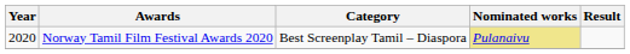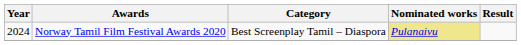Norway Tamil Film Festival Awards 2020 | Year: 2020 -> 2024
